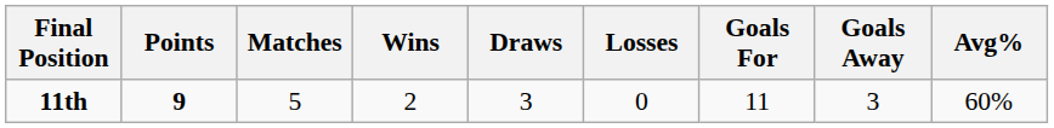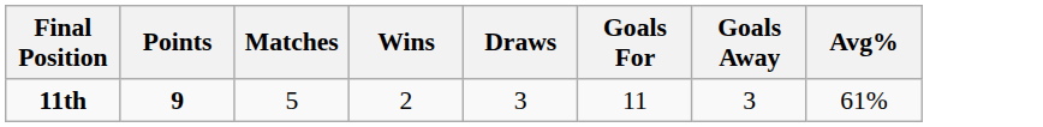- column: Losses | 0
11th | Avg%: 60% -> 61%
